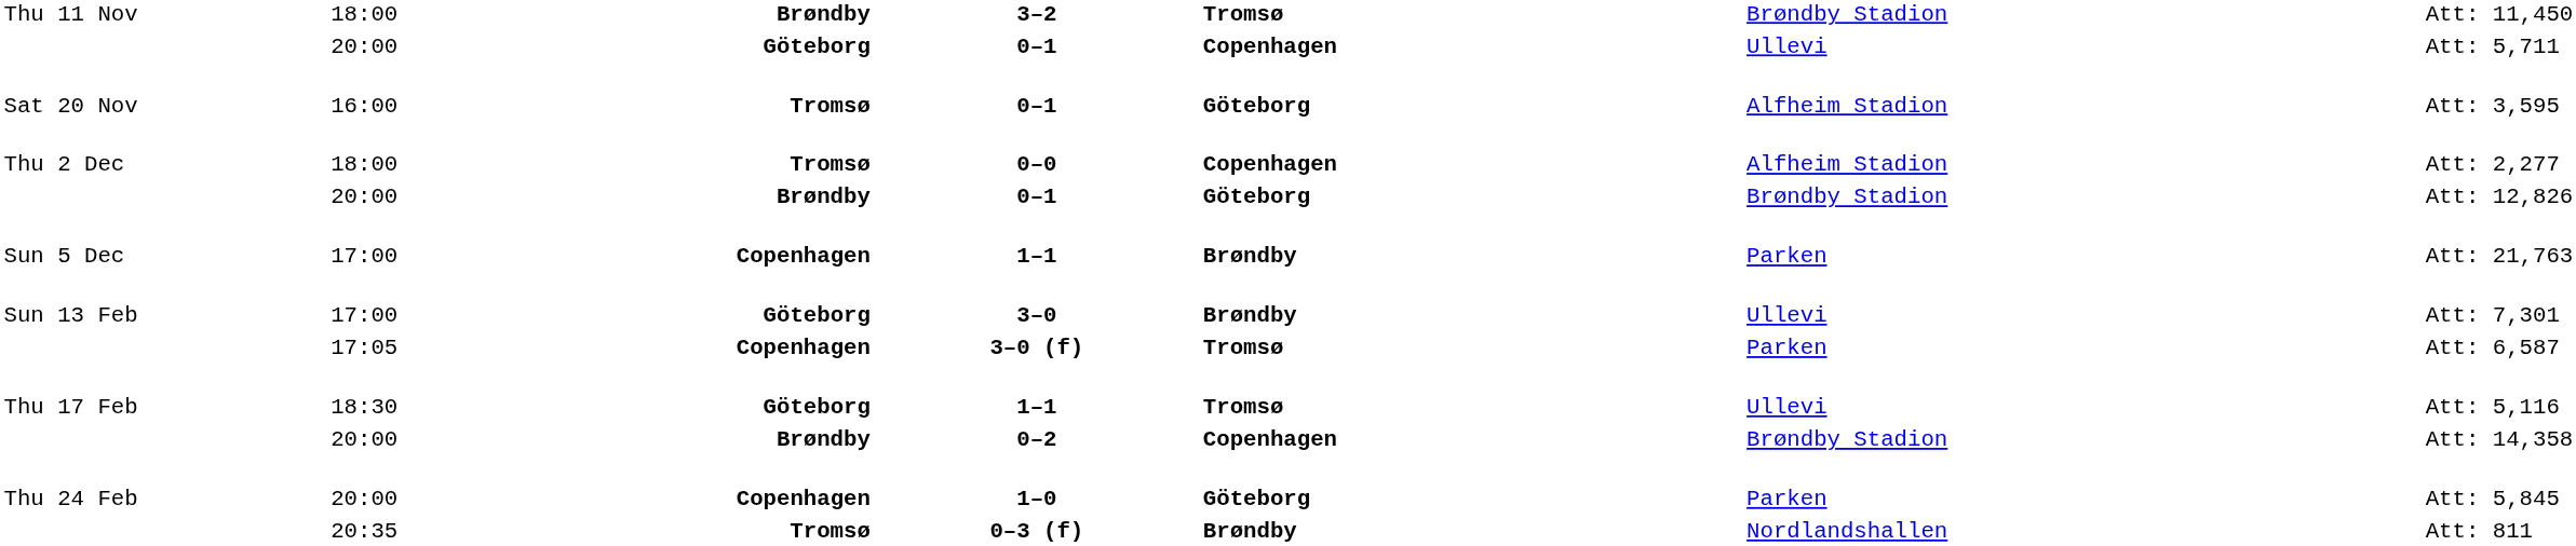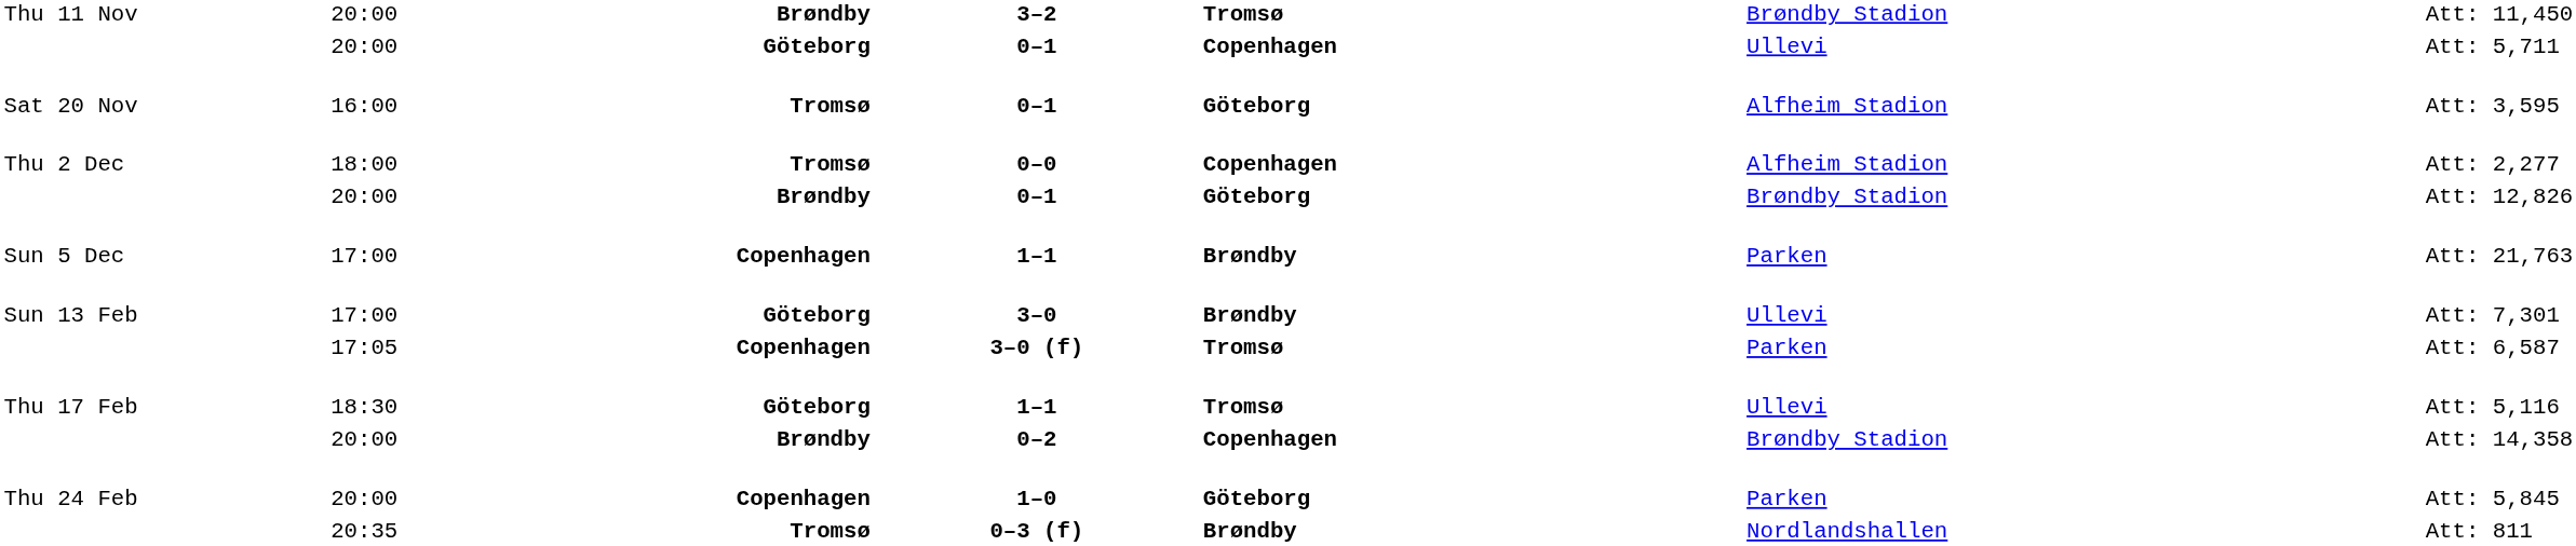3–2 | column 2: 18:00 -> 20:00
